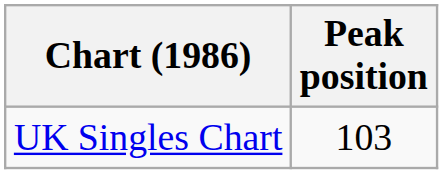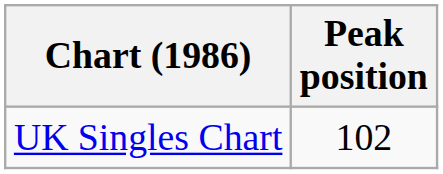UK Singles Chart | Peak position: 103 -> 102
